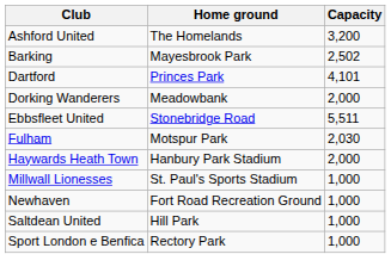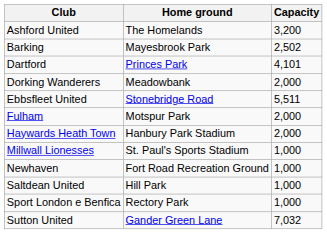Fulham | Capacity: 2,030 -> 2,000
+ row: Sutton United | Gander Green Lane | 7,032
